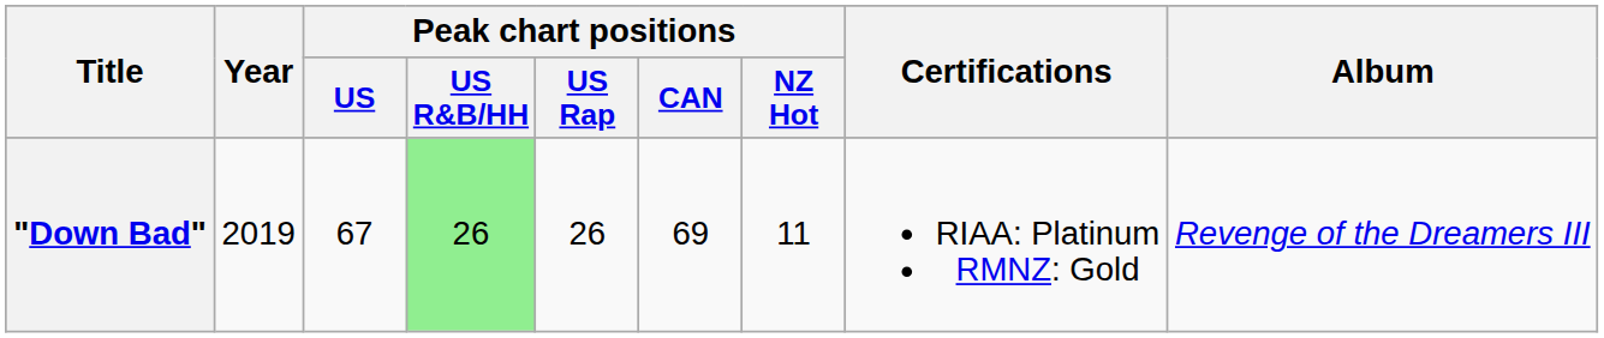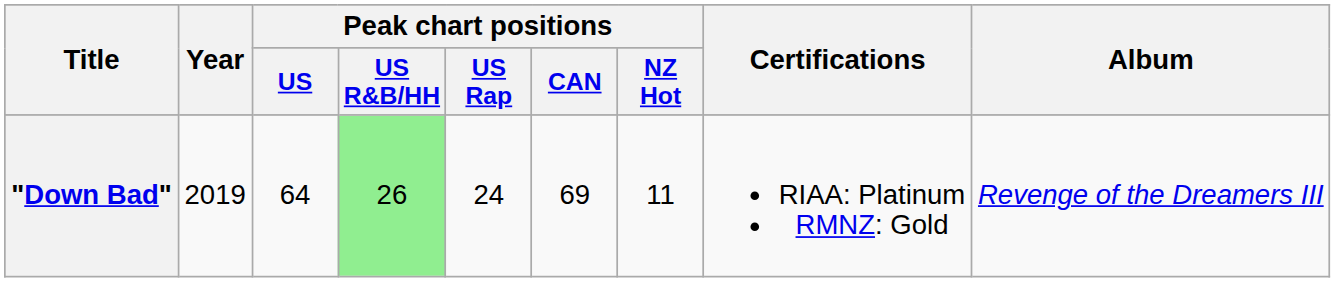"Down Bad" | Peak chart positions / US: 67 -> 64
"Down Bad" | Peak chart positions / US Rap: 26 -> 24
